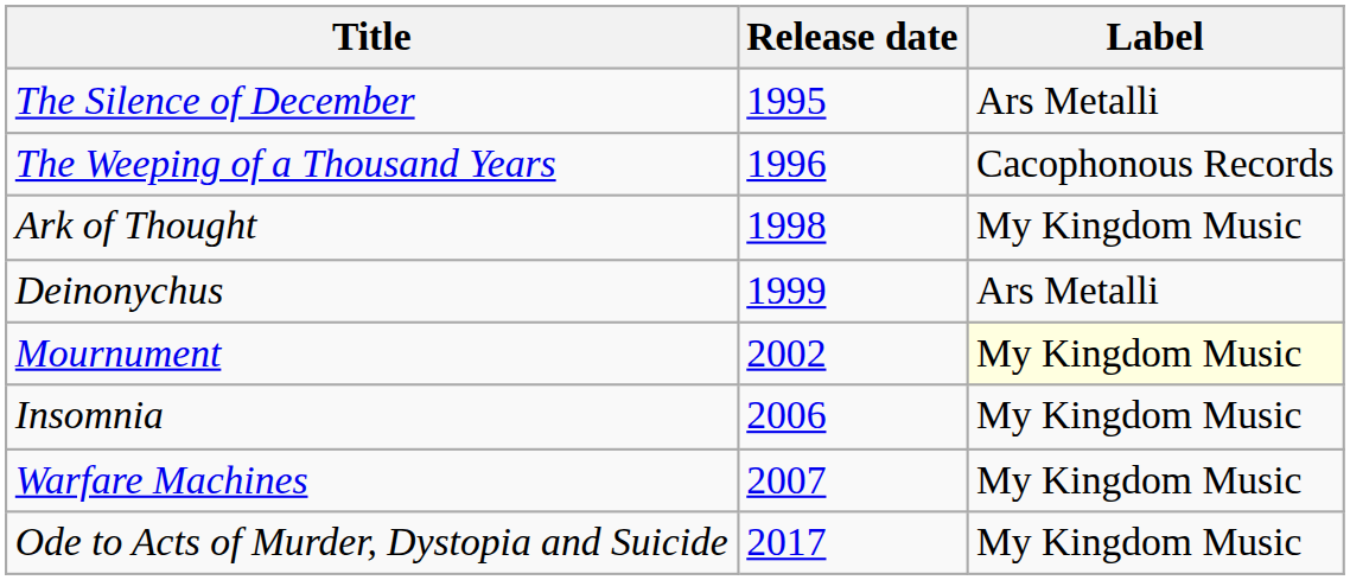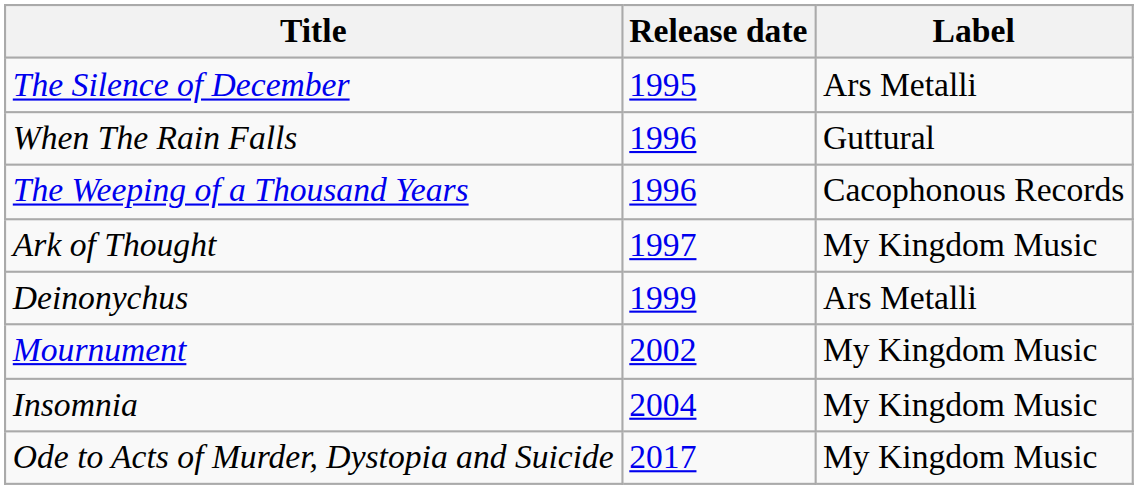+ row: When The Rain Falls | 1996 | Guttural
Ark of Thought | Release date: 1998 -> 1997
Mournument | Label: lightyellow background -> no background
Insomnia | Release date: 2006 -> 2004
- row: Warfare Machines | 2007 | My Kingdom Music
